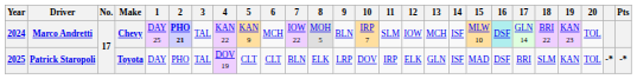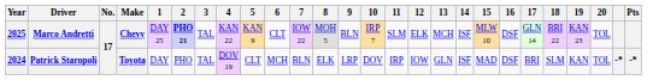Marco Andretti | Year: 2024 -> 2025
Marco Andretti | 6: MCH -> CLT
Marco Andretti | 12: IOW -> ELK
Marco Andretti | 16: paleturquoise background -> no background
Patrick Staropoli | Year: 2025 -> 2024
Patrick Staropoli | 6: CLT -> MCH
Patrick Staropoli | 12: ELK -> IOW
